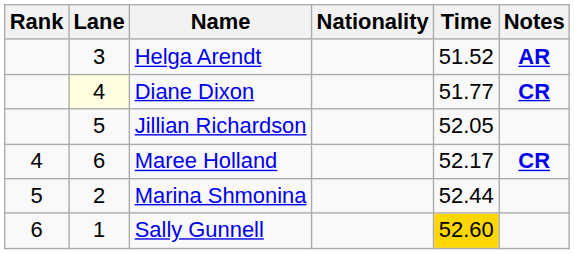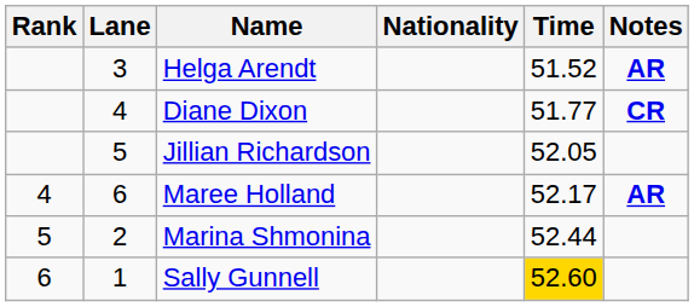Diane Dixon | Lane: lightyellow background -> no background
Maree Holland | Notes: CR -> AR
